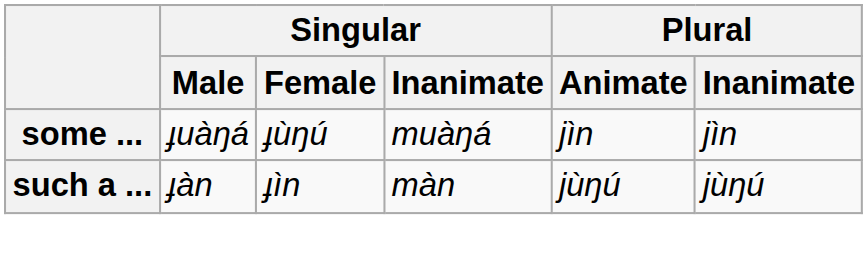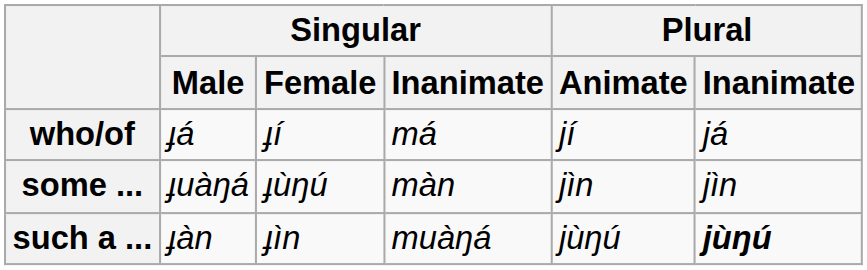+ row: who/of | ɟá | ɟí | má | jí | já
some ... | Singular / Inanimate: muàŋá -> màn
such a ... | Singular / Inanimate: màn -> muàŋá
such a ... | Plural / Inanimate: normal -> bold
